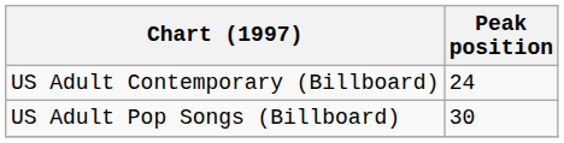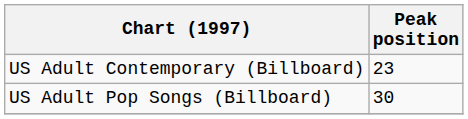US Adult Contemporary (Billboard) | Peak position: 24 -> 23
